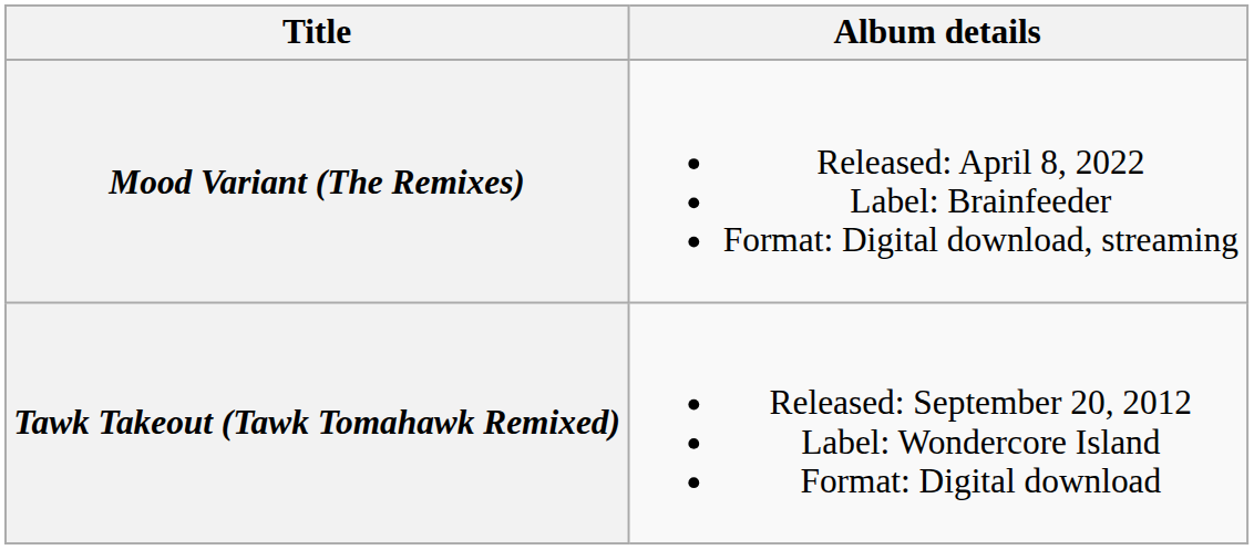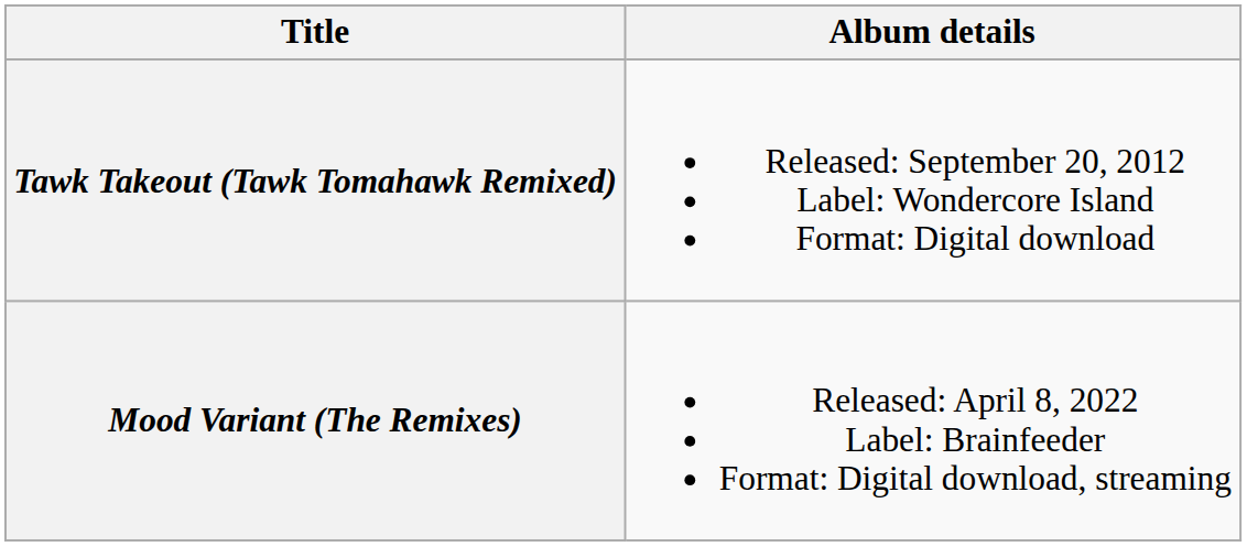rows swapped: Tawk Takeout (Tawk Tomahawk Remixed) <-> Mood Variant (The Remixes)
